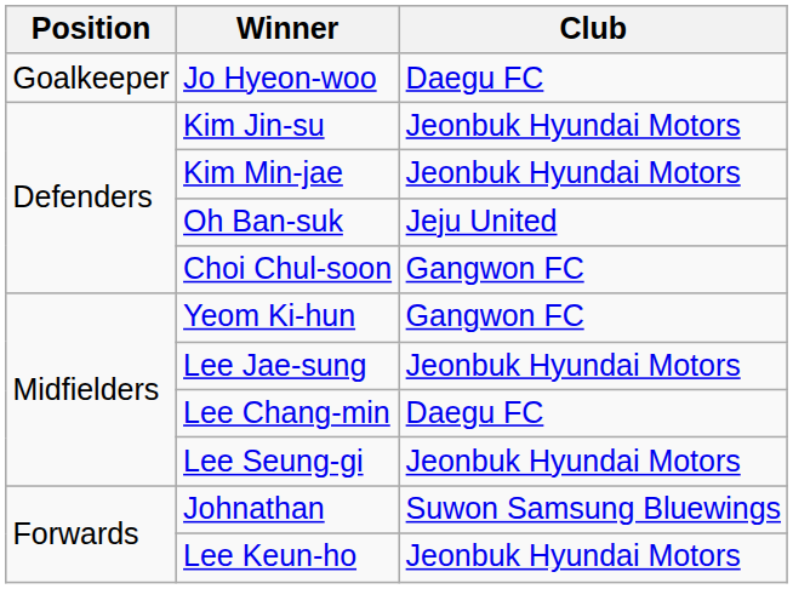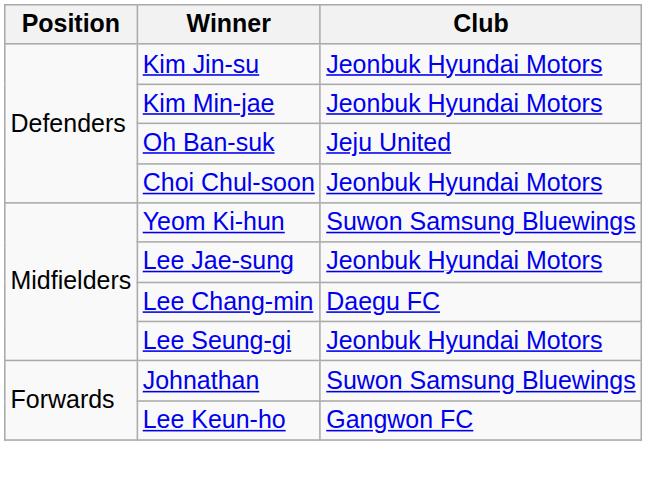- row: Goalkeeper | Jo Hyeon-woo | Daegu FC
Choi Chul-soon | Club: Gangwon FC -> Jeonbuk Hyundai Motors
Yeom Ki-hun | Club: Gangwon FC -> Suwon Samsung Bluewings
Lee Keun-ho | Club: Jeonbuk Hyundai Motors -> Gangwon FC
